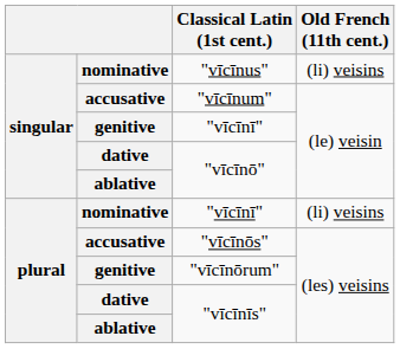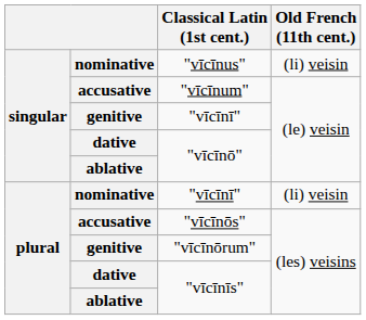"vīcīnus" | Old French (11th cent.): (li) veisins -> (li) veisin
nominative / "vīcīnī" | Old French (11th cent.): (li) veisins -> (li) veisin
